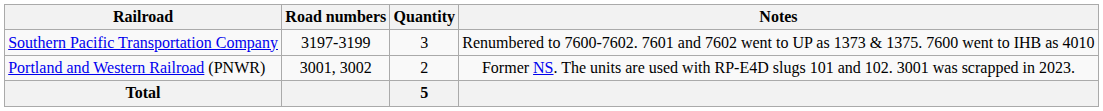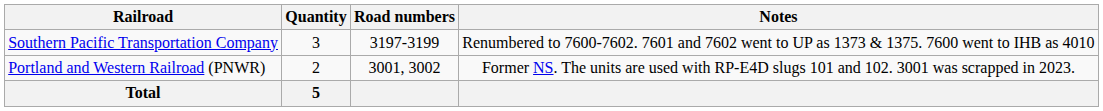columns swapped: Quantity <-> Road numbers
